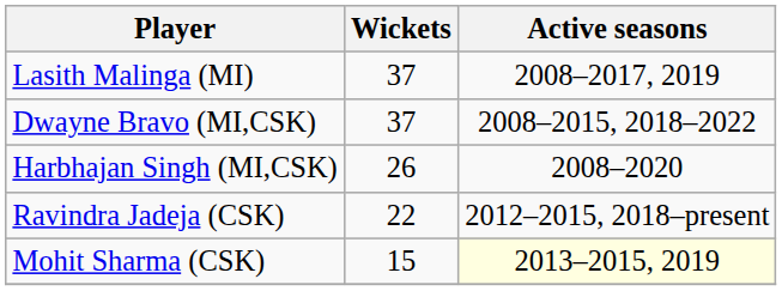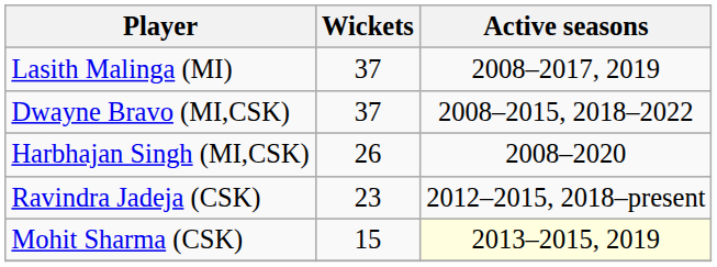Ravindra Jadeja (CSK) | Wickets: 22 -> 23
